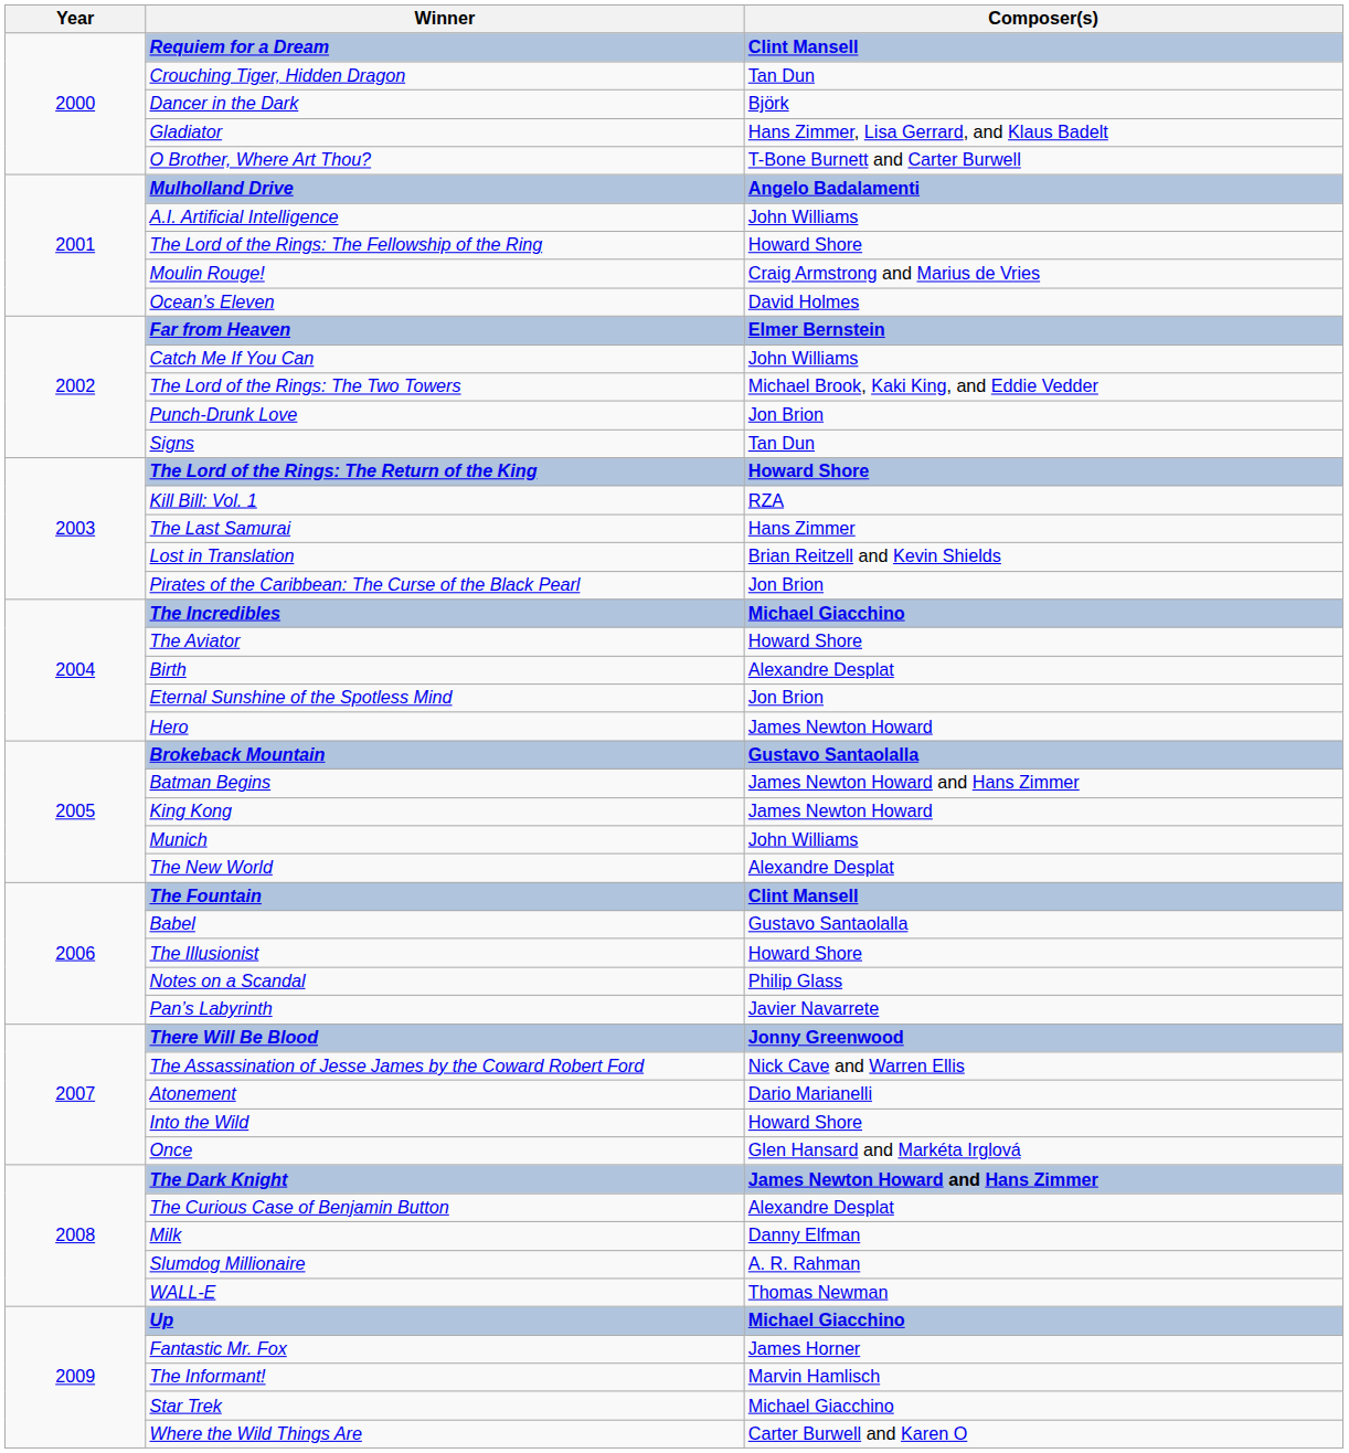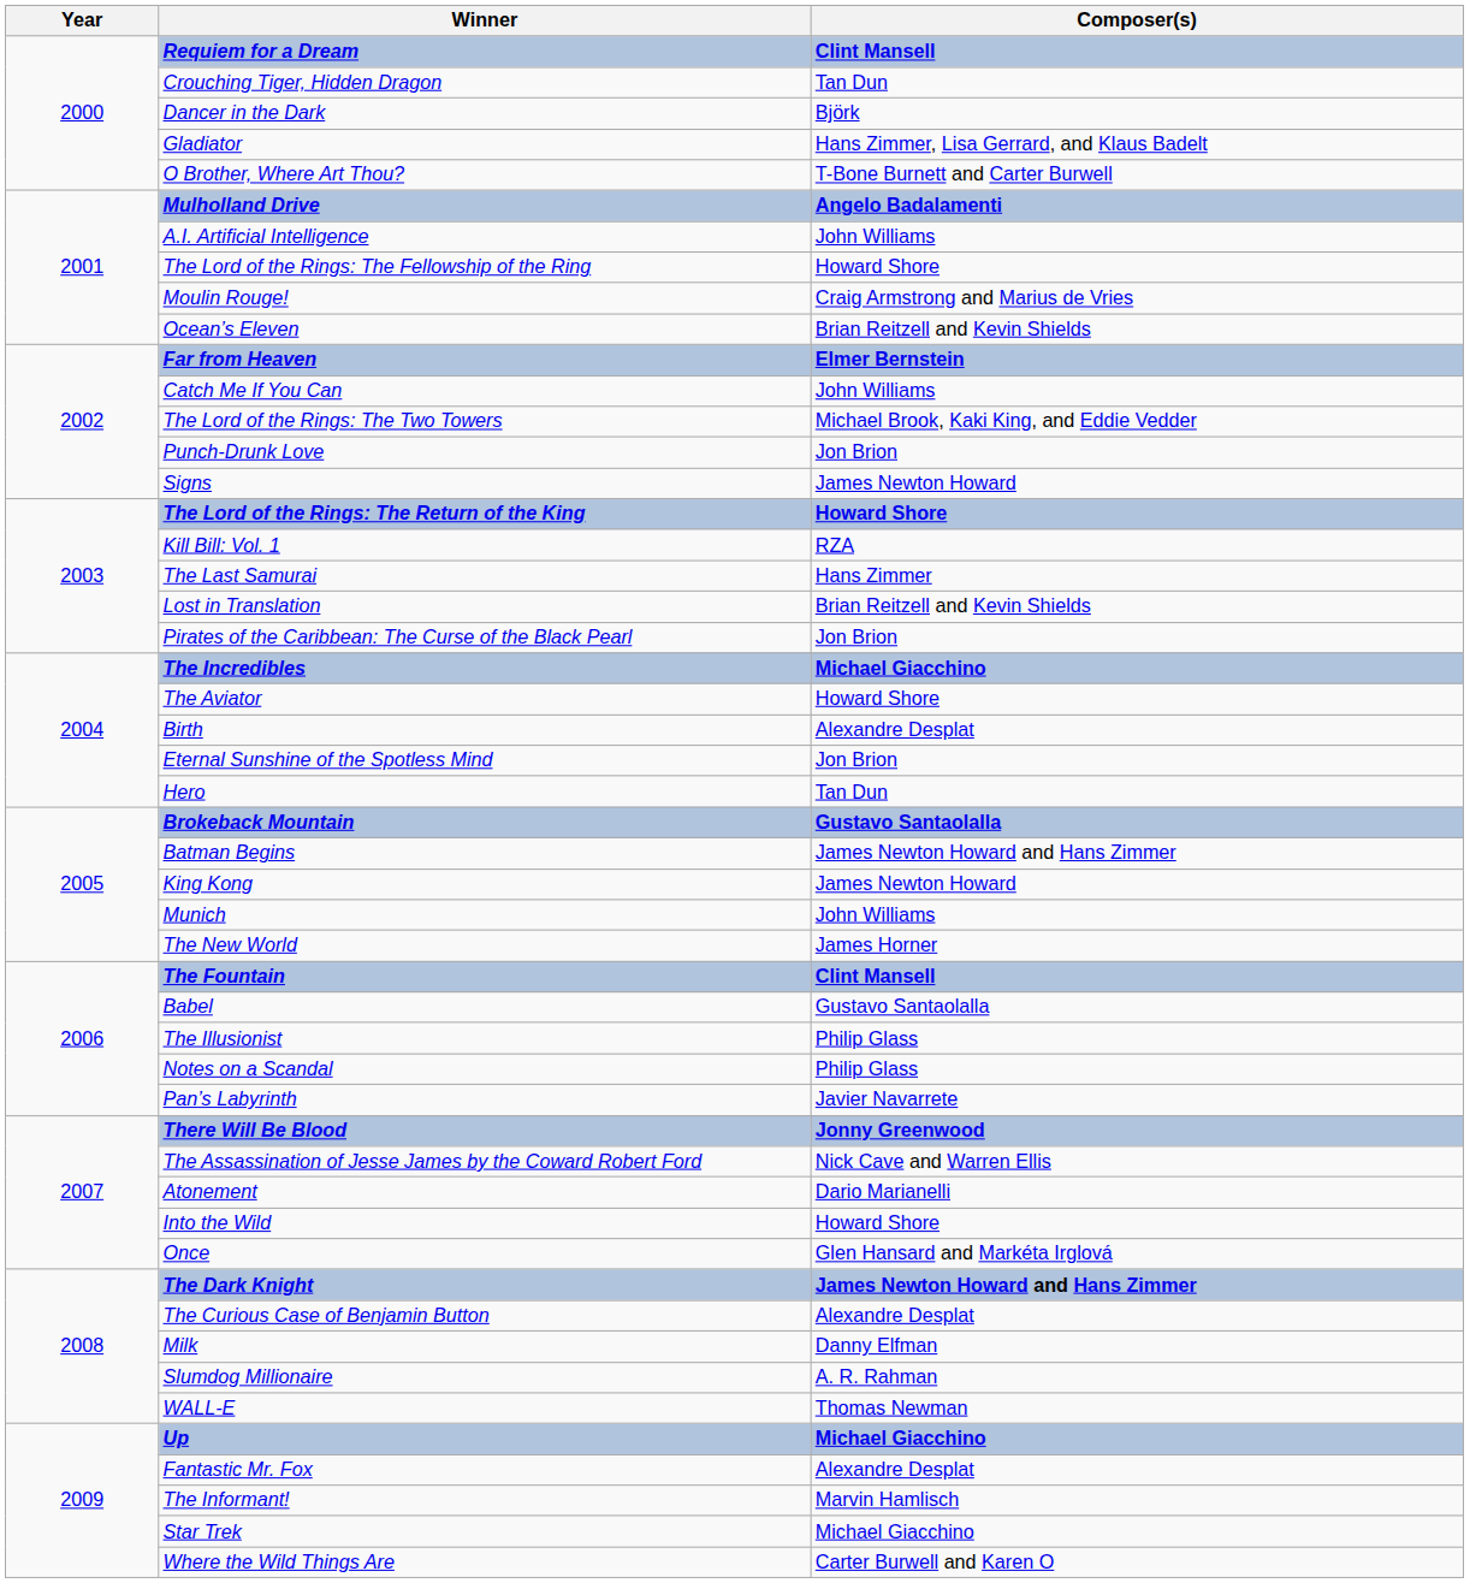Ocean’s Eleven | Composer(s): David Holmes -> Brian Reitzell and Kevin Shields
Signs | Composer(s): Tan Dun -> James Newton Howard
Hero | Composer(s): James Newton Howard -> Tan Dun
The New World | Composer(s): Alexandre Desplat -> James Horner
The Illusionist | Composer(s): Howard Shore -> Philip Glass
Fantastic Mr. Fox | Composer(s): James Horner -> Alexandre Desplat
